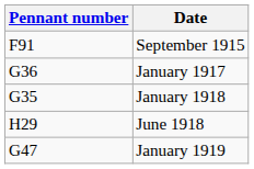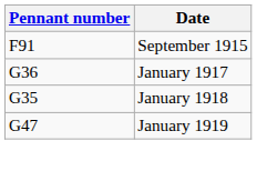- row: H29 | June 1918
